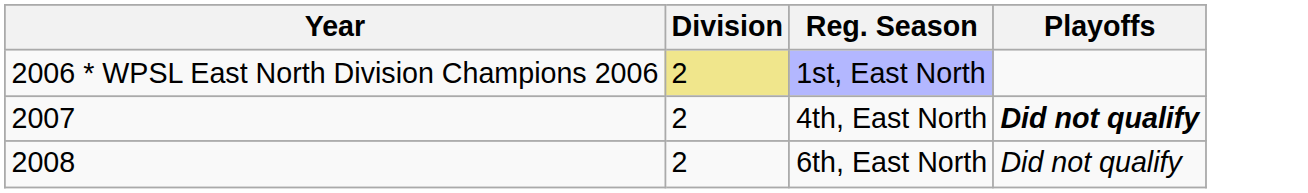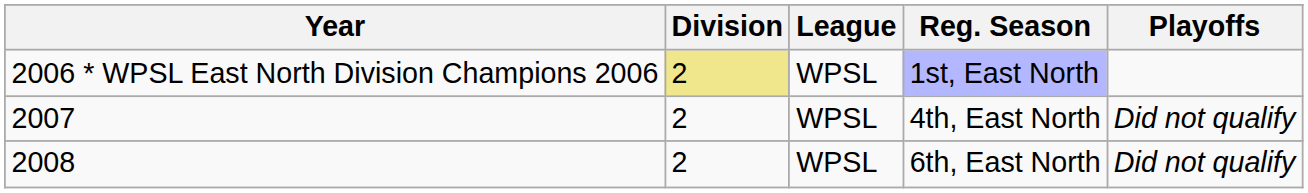+ column: League | WPSL | WPSL | WPSL
4th, East North | Playoffs: bold -> normal
